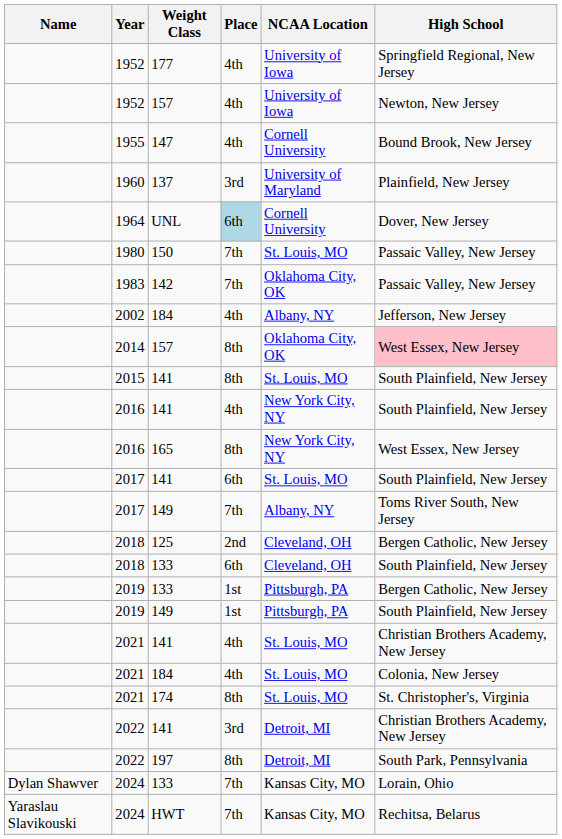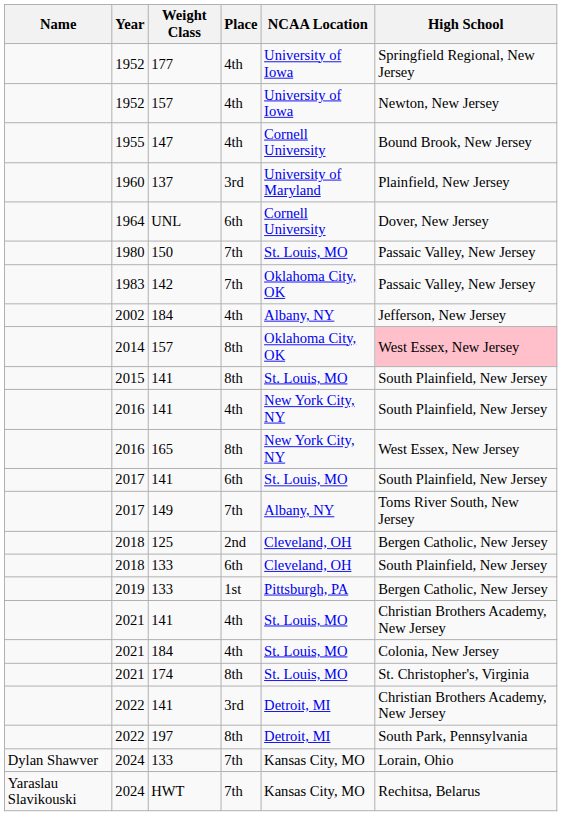1964 | Place: lightblue background -> no background
- row: 2019 | 149 | 1st | Pittsburgh, PA | South Plainfield, New Jersey
